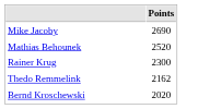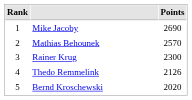+ column: Rank | 1 | 2 | 3 | 4 | 5
Mathias Behounek | Points: 2520 -> 2570
Thedo Remmelink | Points: 2162 -> 2126
